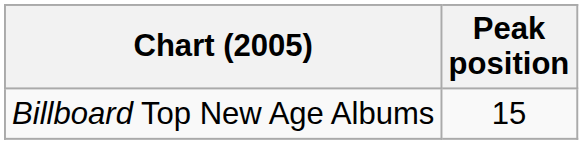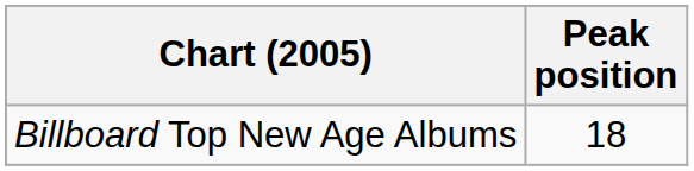Billboard Top New Age Albums | Peak position: 15 -> 18
